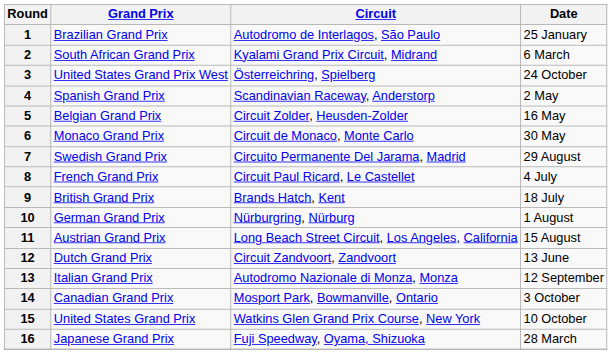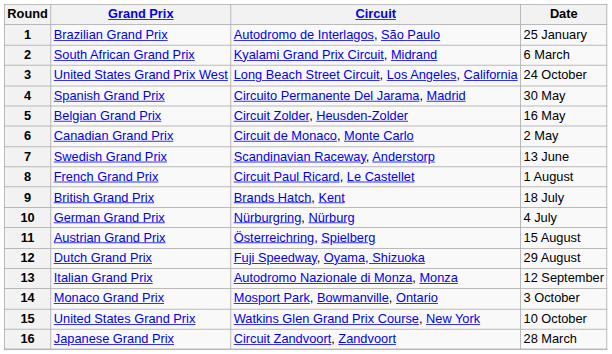3 | Circuit: Österreichring, Spielberg -> Long Beach Street Circuit, Los Angeles, California
4 | Circuit: Scandinavian Raceway, Anderstorp -> Circuito Permanente Del Jarama, Madrid
4 | Date: 2 May -> 30 May
6 | Grand Prix: Monaco Grand Prix -> Canadian Grand Prix
6 | Date: 30 May -> 2 May
7 | Circuit: Circuito Permanente Del Jarama, Madrid -> Scandinavian Raceway, Anderstorp
7 | Date: 29 August -> 13 June
8 | Date: 4 July -> 1 August
10 | Date: 1 August -> 4 July
11 | Circuit: Long Beach Street Circuit, Los Angeles, California -> Österreichring, Spielberg
12 | Circuit: Circuit Zandvoort, Zandvoort -> Fuji Speedway, Oyama, Shizuoka
12 | Date: 13 June -> 29 August
14 | Grand Prix: Canadian Grand Prix -> Monaco Grand Prix
16 | Circuit: Fuji Speedway, Oyama, Shizuoka -> Circuit Zandvoort, Zandvoort
